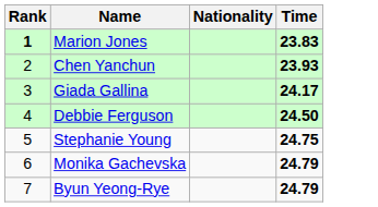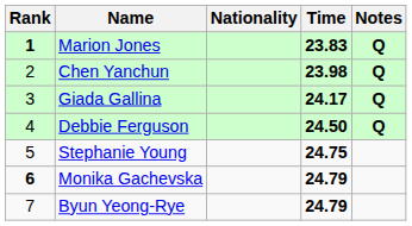+ column: Notes | Q | Q | Q | Q
Chen Yanchun | Time: 23.93 -> 23.98
Monika Gachevska | Rank: normal -> bold
